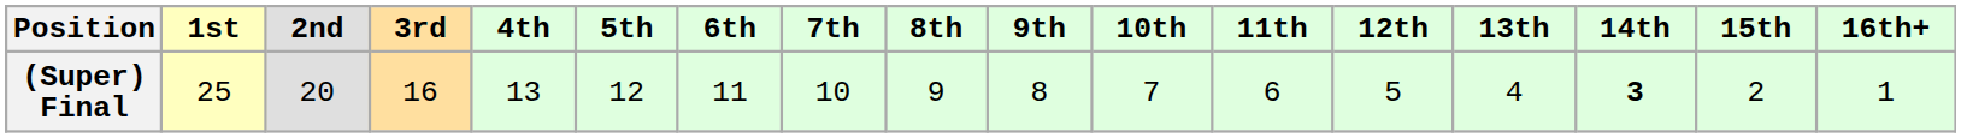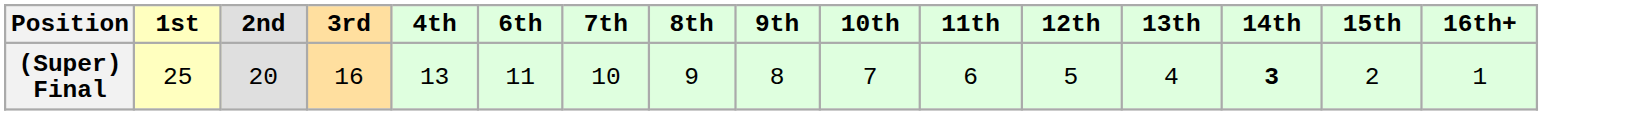- column: 5th | 12
